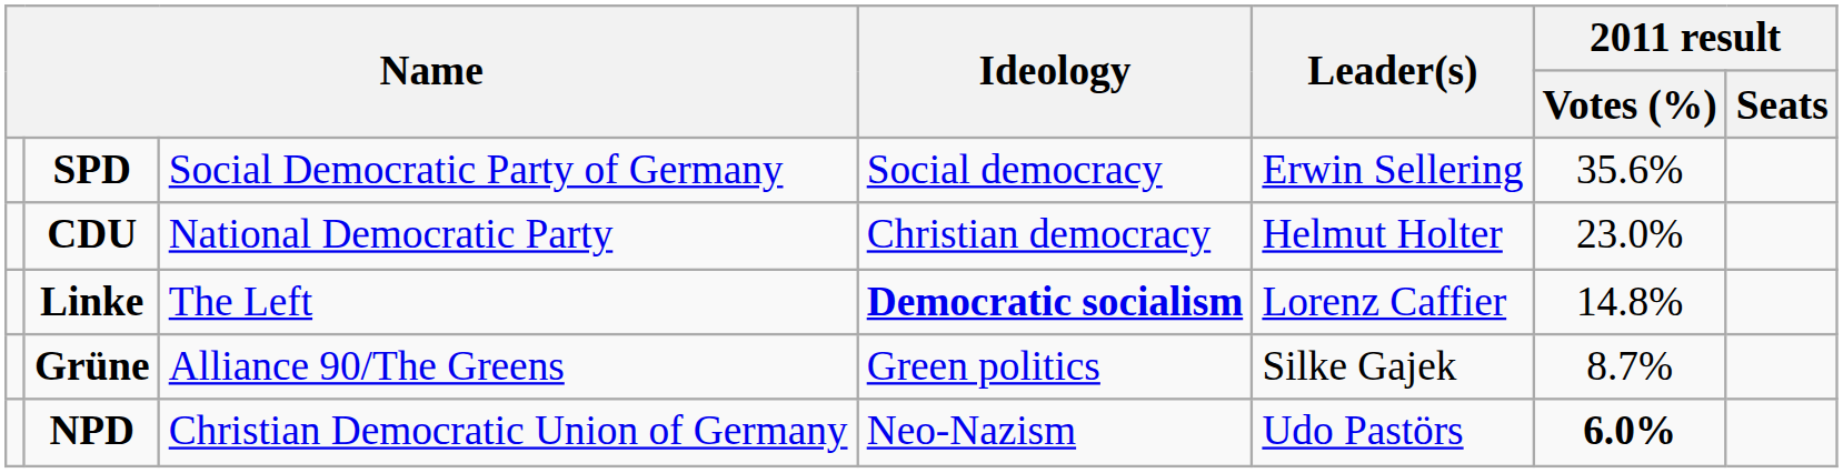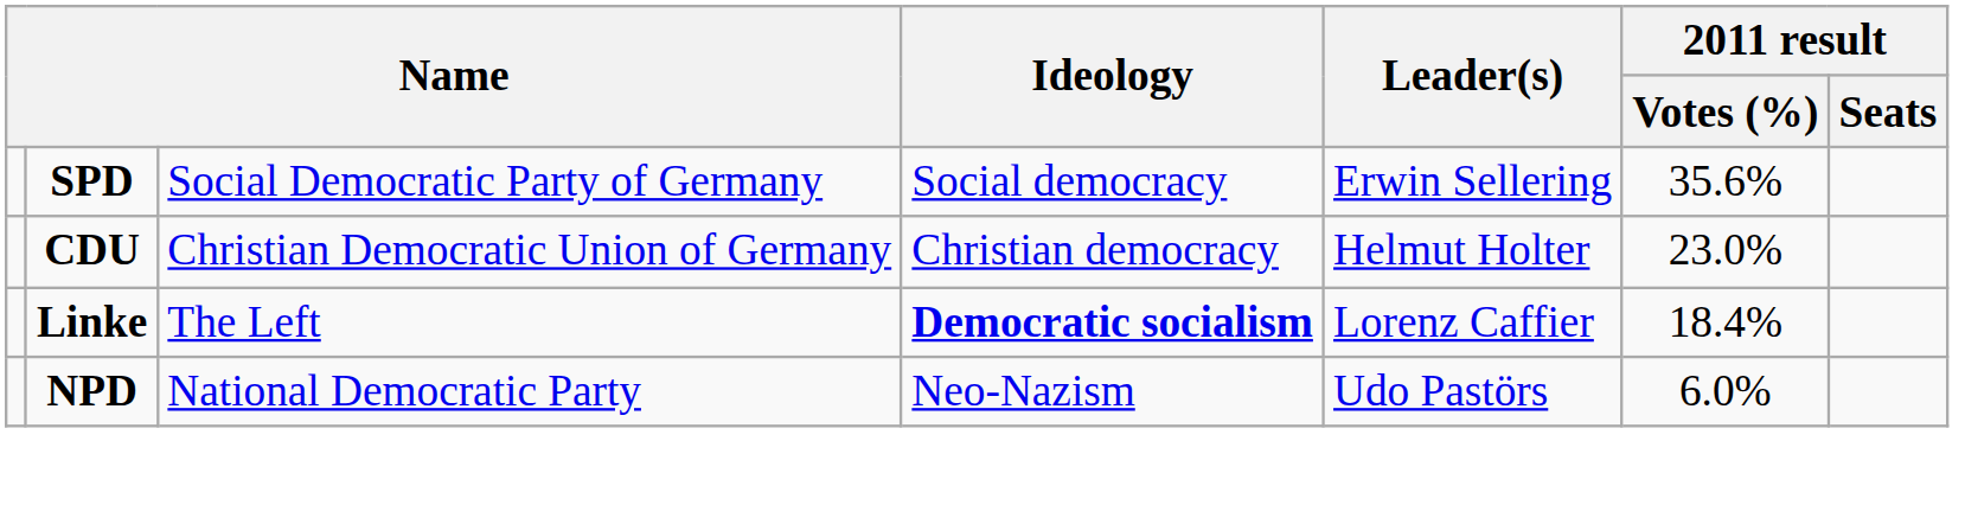CDU | column 3: National Democratic Party -> Christian Democratic Union of Germany
Linke | 2011 result / Votes (%): 14.8% -> 18.4%
- row: Grüne | Alliance 90/The Greens | Green politics | Silke Gajek | 8.7%
NPD | column 3: Christian Democratic Union of Germany -> National Democratic Party
NPD | 2011 result / Votes (%): bold -> normal
